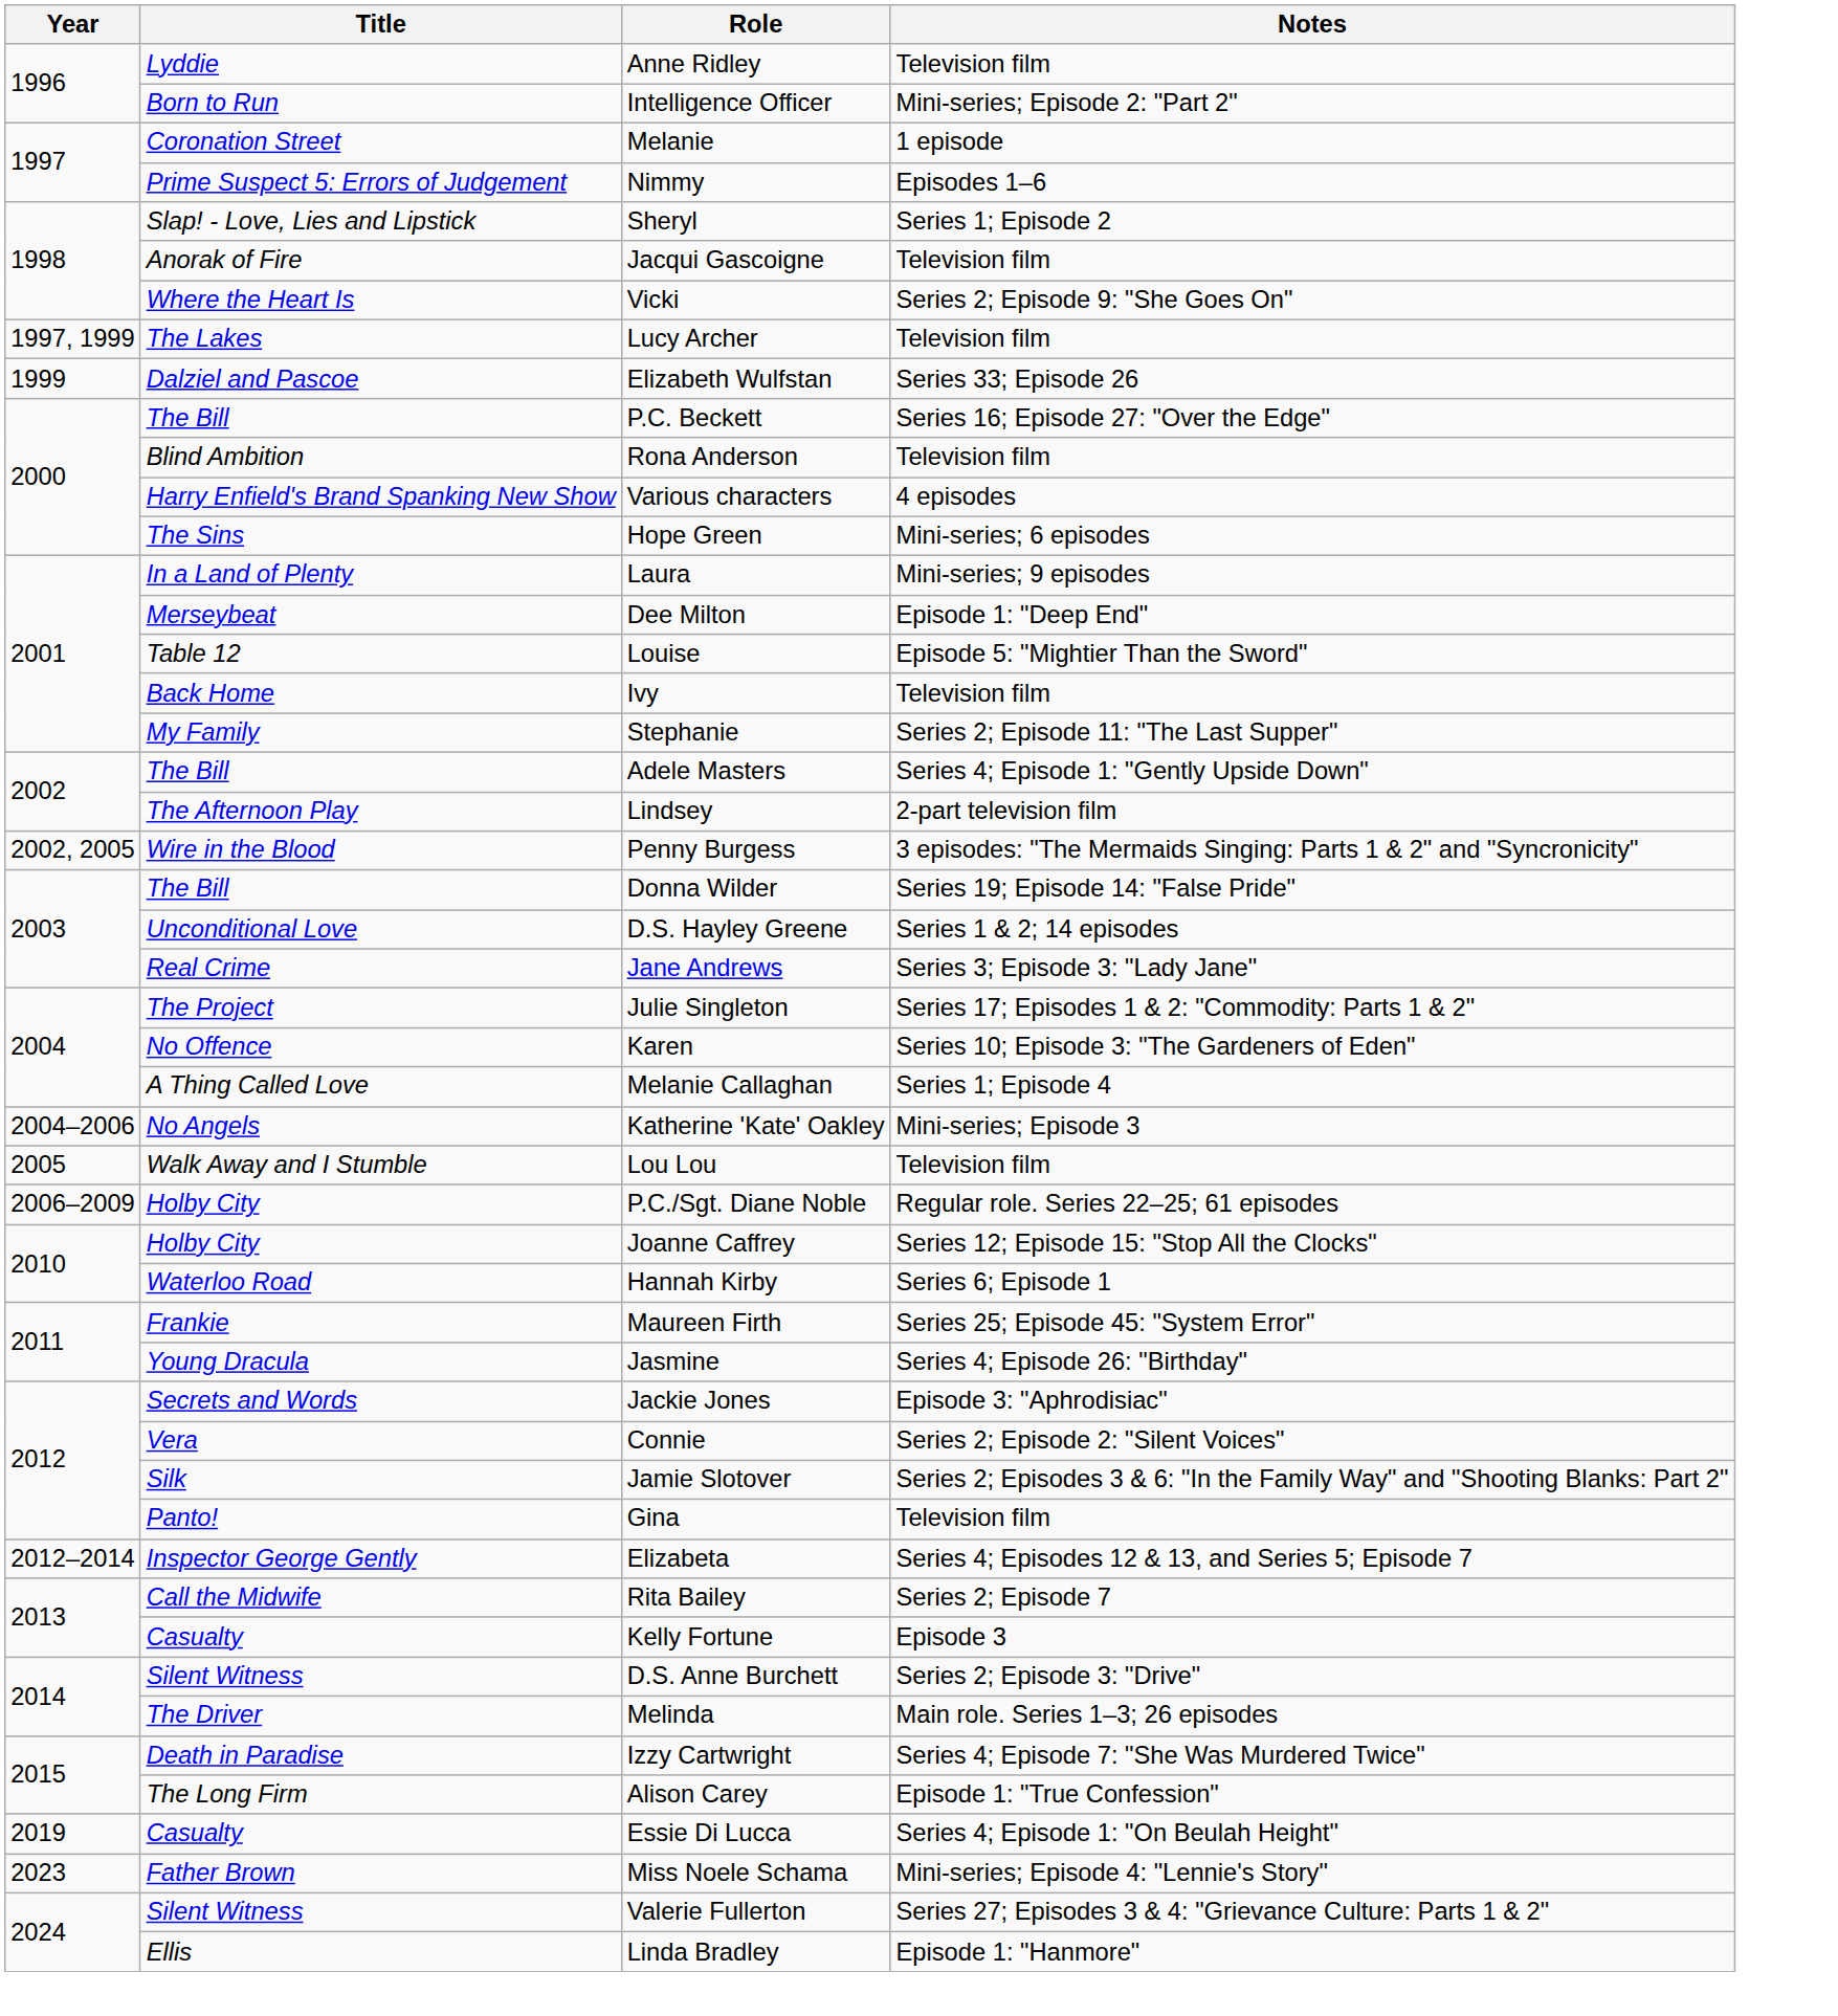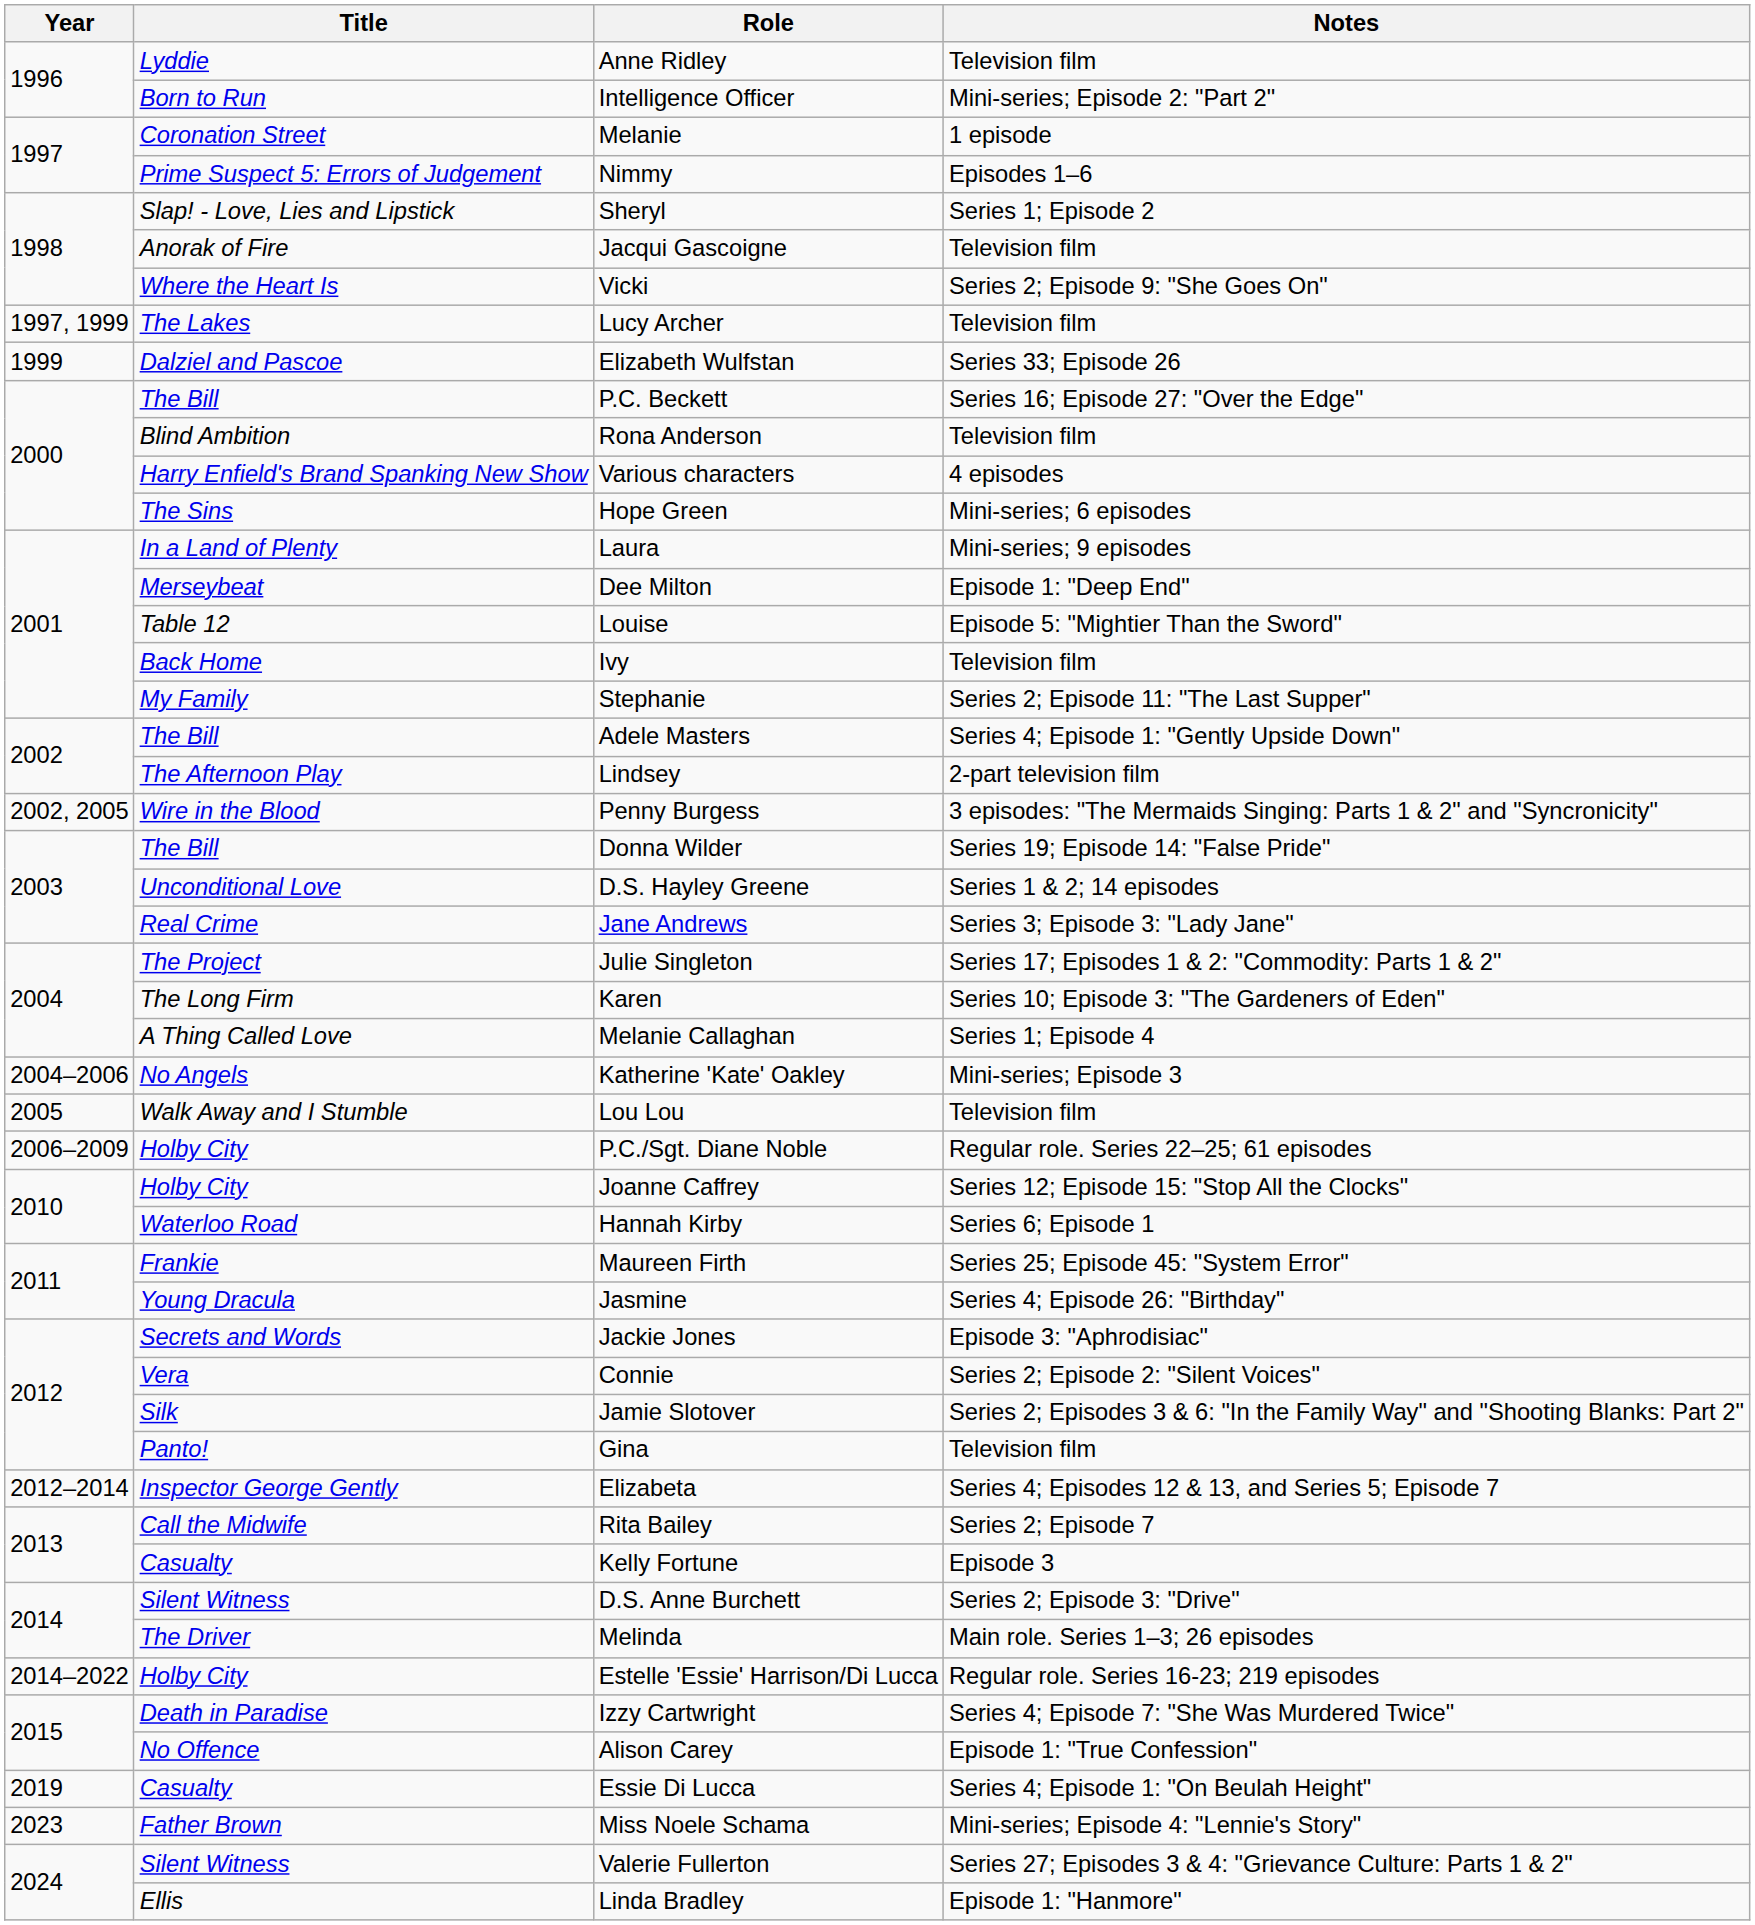Karen | Title: No Offence -> The Long Firm
+ row: 2014–2022 | Holby City | Estelle 'Essie' Harrison/Di Lucca | Regular role. Series 16-23; 219 episodes
Alison Carey | Title: The Long Firm -> No Offence
